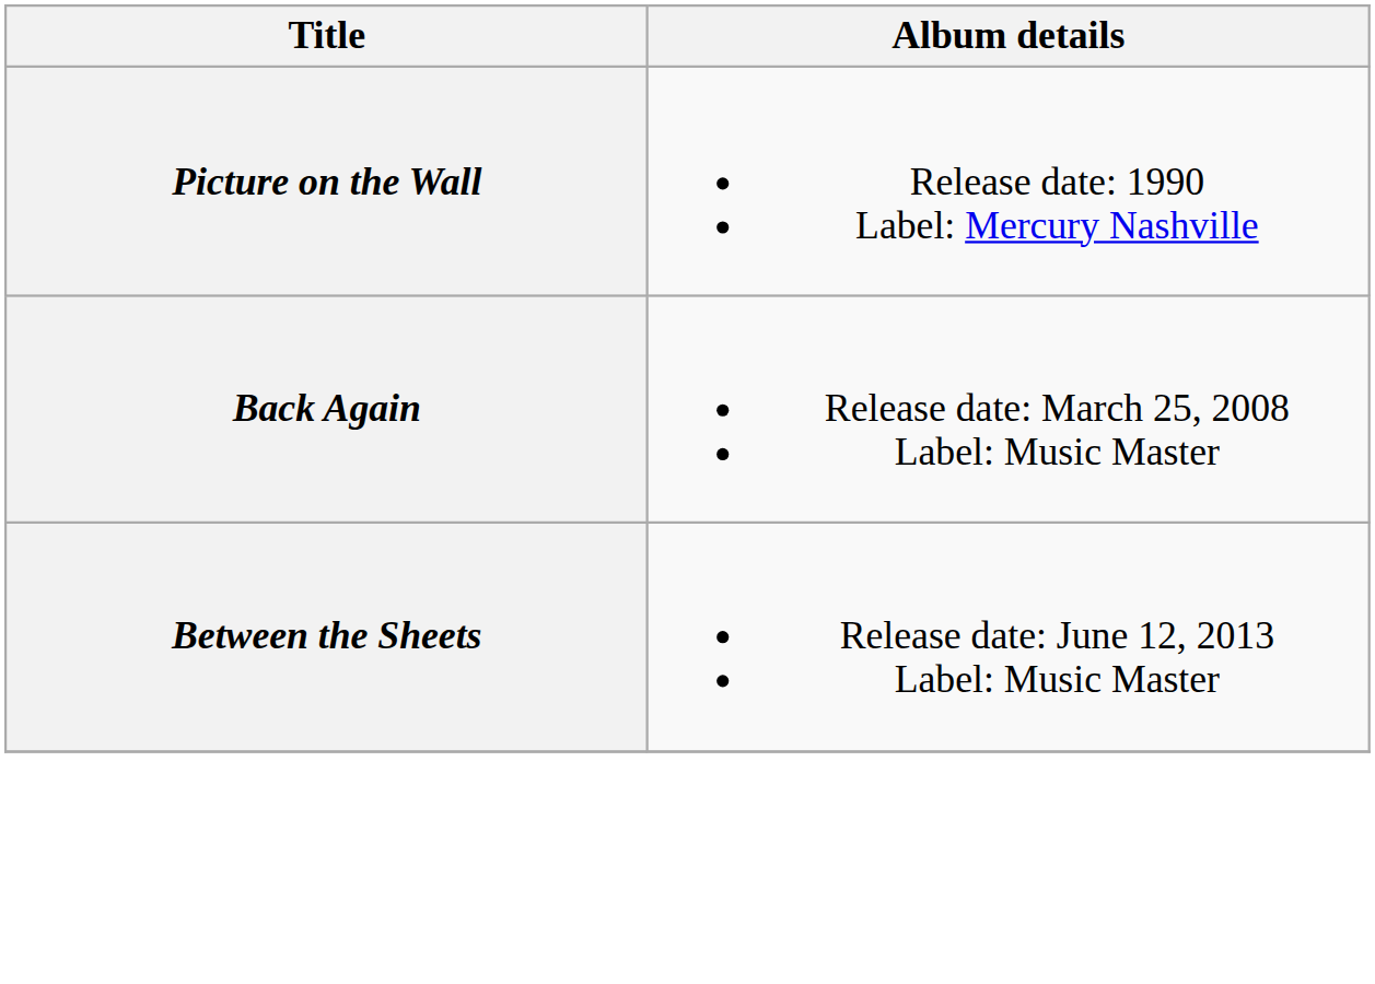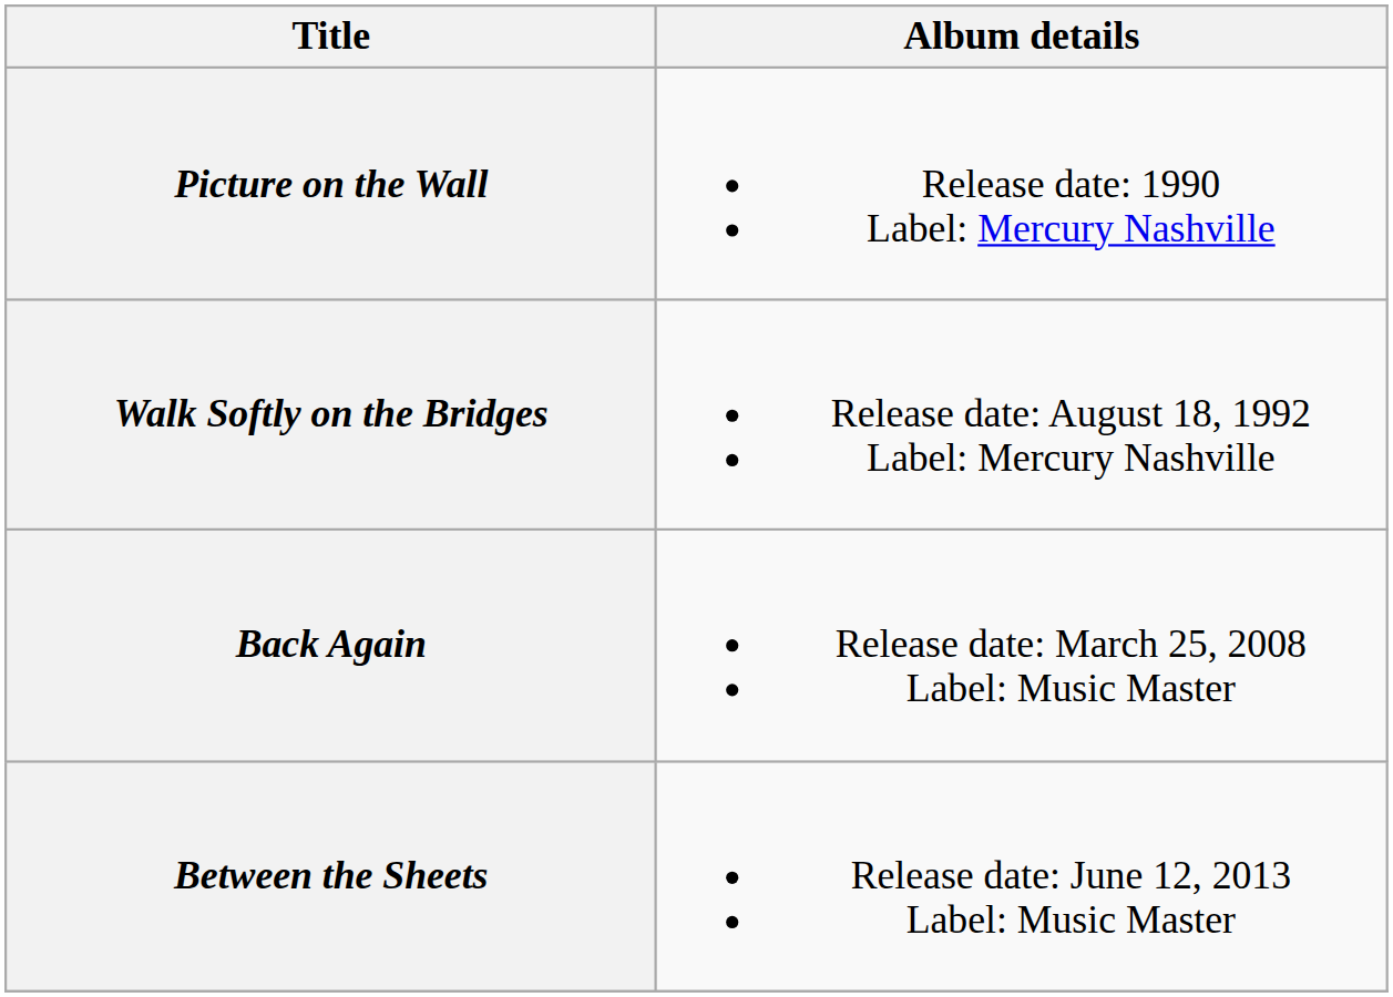+ row: Walk Softly on the Bridges | Release date: August 18, 1992 Label: Mercury Nashville
